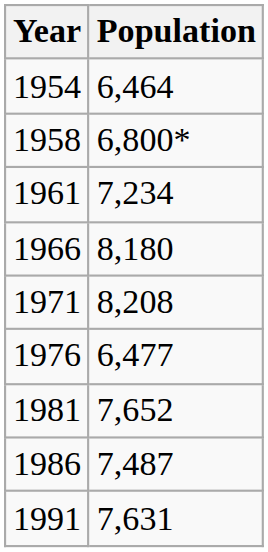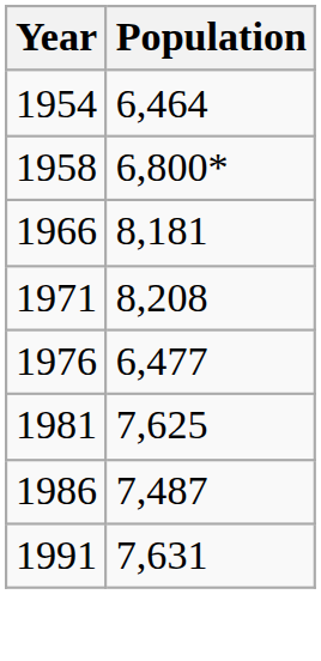- row: 1961 | 7,234
1966 | Population: 8,180 -> 8,181
1981 | Population: 7,652 -> 7,625
